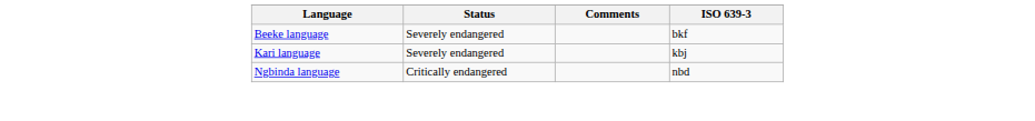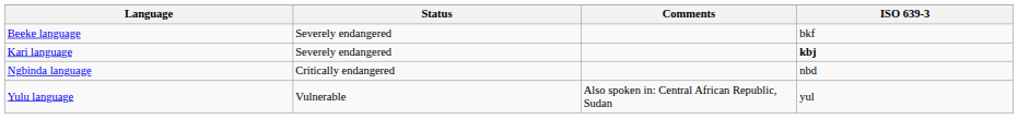Kari language | ISO 639-3: normal -> bold
+ row: Yulu language | Vulnerable | Also spoken in: Central African Republic, Sudan | yul
